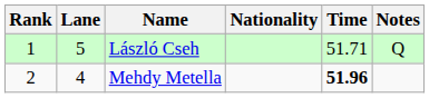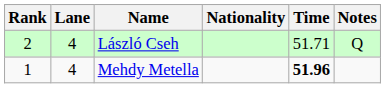László Cseh | Rank: 1 -> 2
László Cseh | Lane: 5 -> 4
Mehdy Metella | Rank: 2 -> 1
